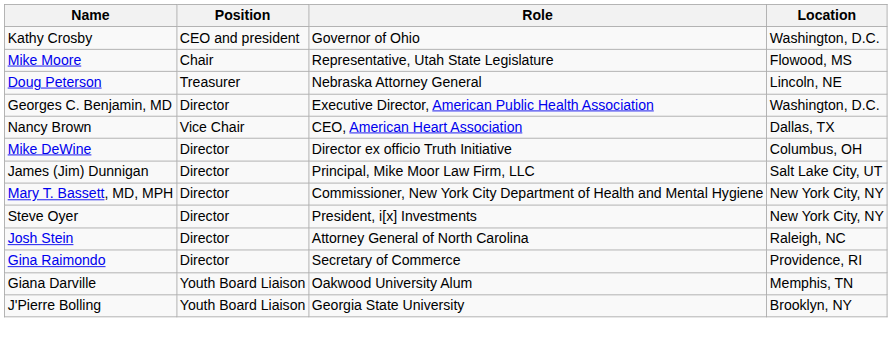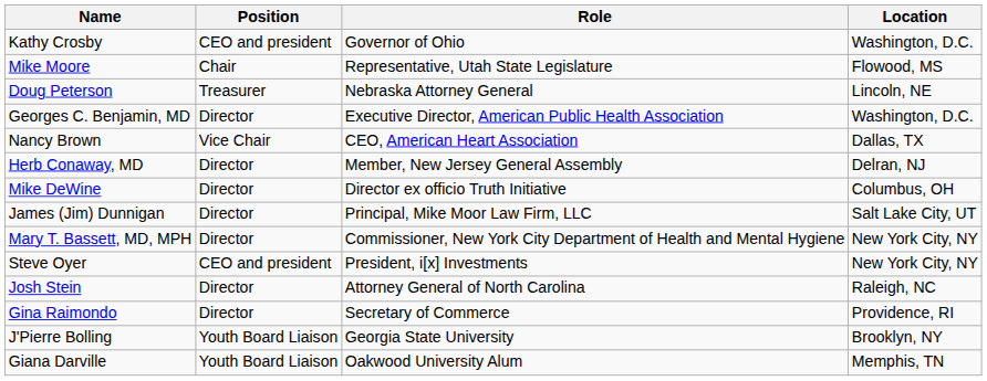+ row: Herb Conaway, MD | Director | Member, New Jersey General Assembly | Delran, NJ
Steve Oyer | Position: Director -> CEO and president
rows swapped: Giana Darville <-> J'Pierre Bolling
